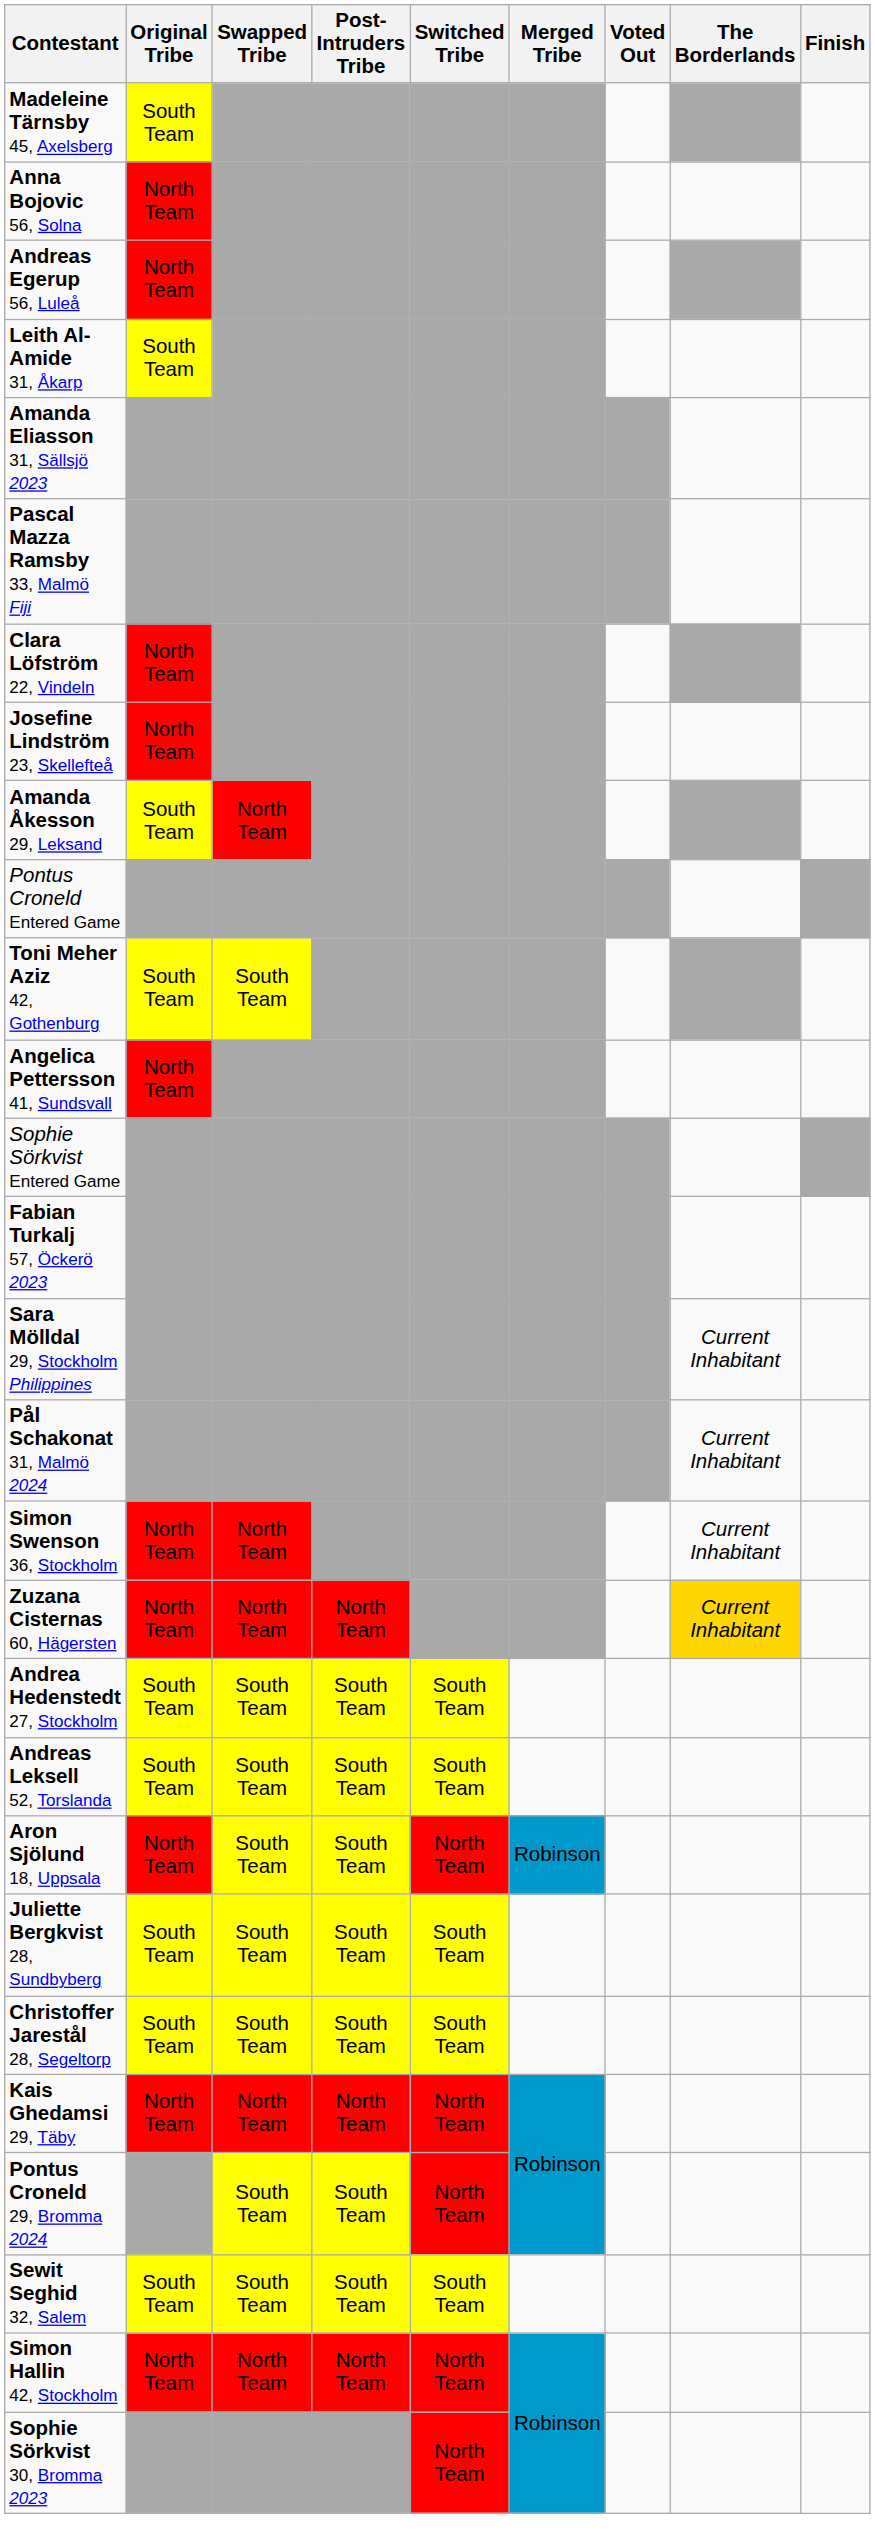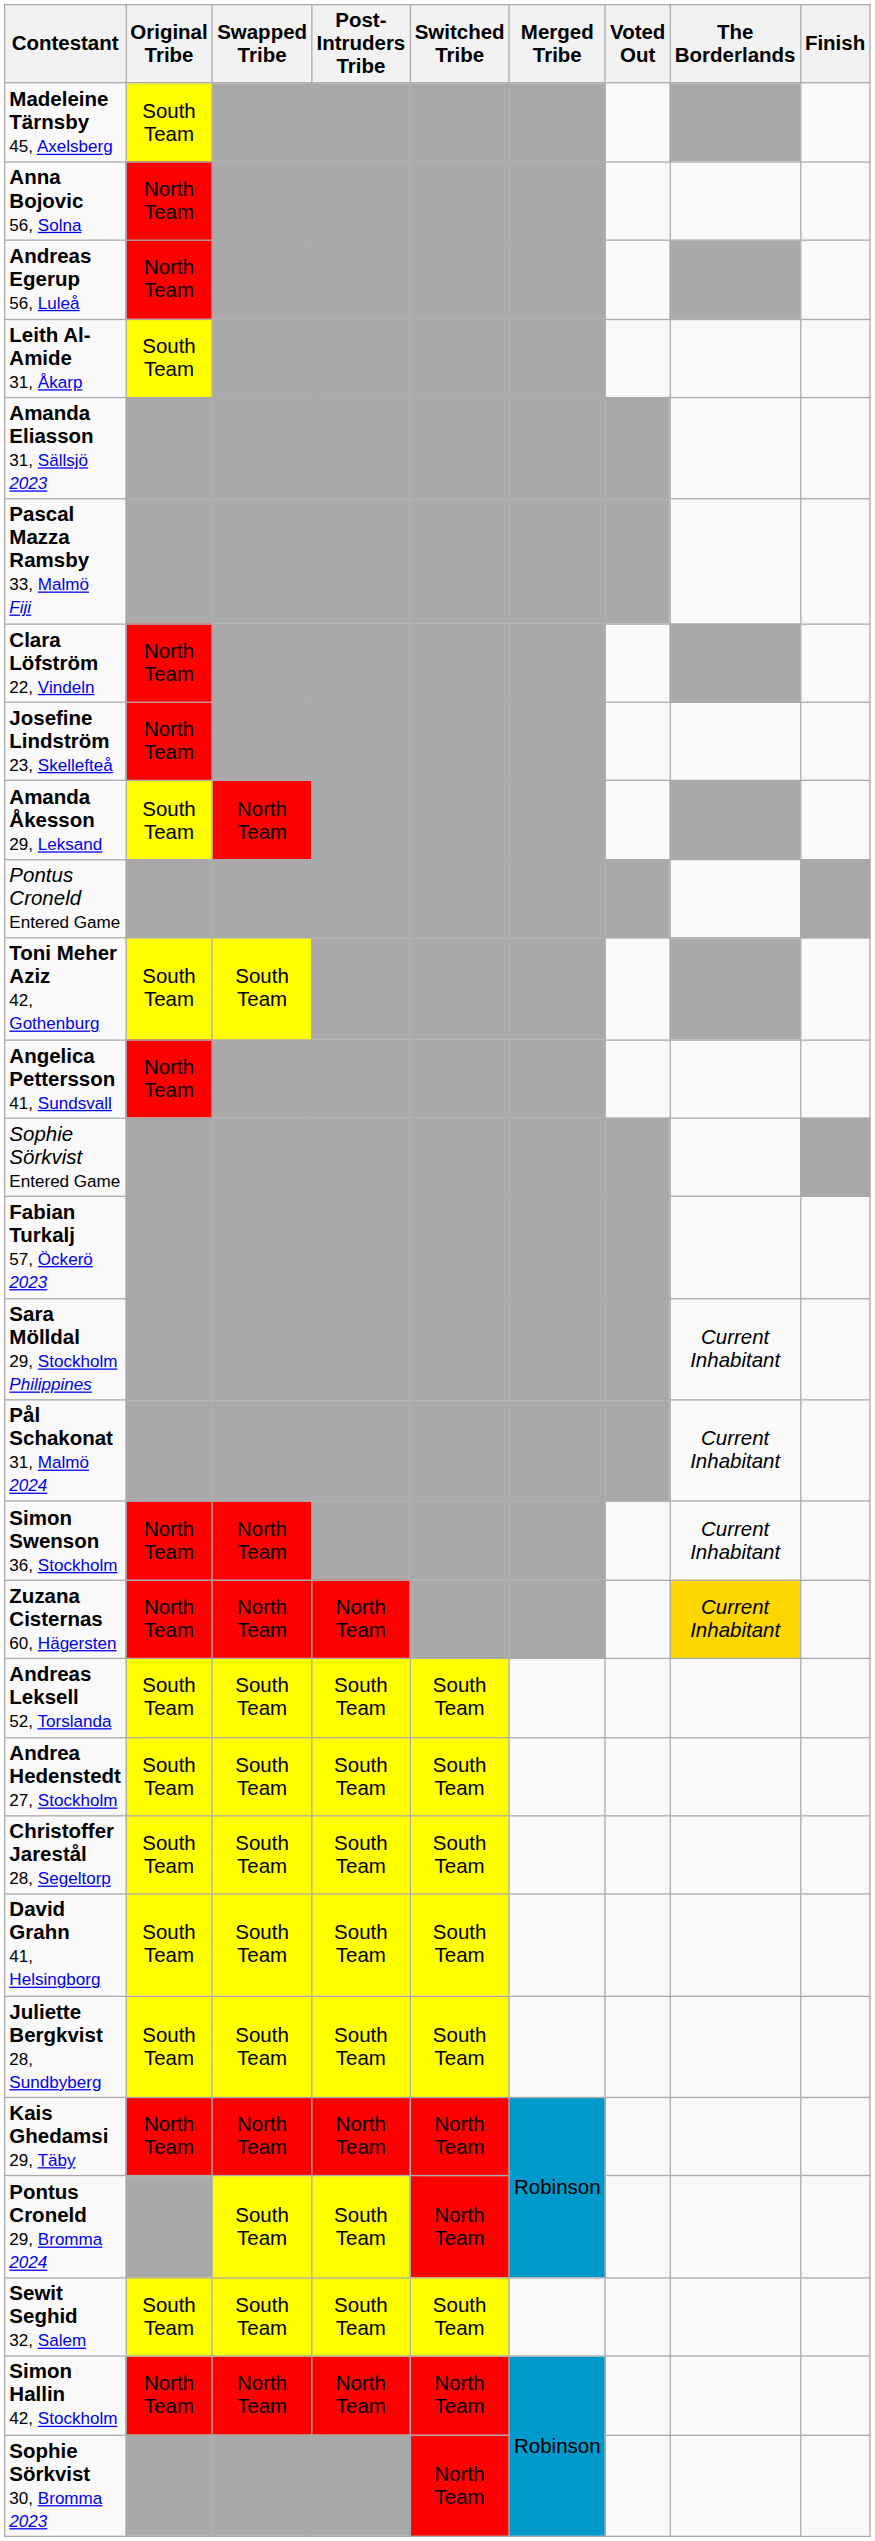rows swapped: Andrea Hedenstedt 27, Stockholm <-> Andreas Leksell 52, Torslanda
- row: Aron Sjölund 18, Uppsala | North Team | South Team | South Team | North Team | Robinson
rows swapped: Christoffer Jarestål 28, Segeltorp <-> Juliette Bergkvist 28, Sundbyberg
+ row: David Grahn 41, Helsingborg | South Team | South Team | South Team | South Team
